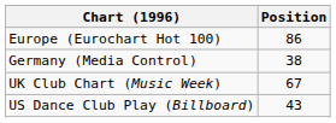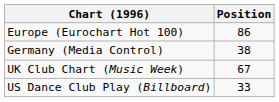US Dance Club Play (Billboard) | Position: 43 -> 33
